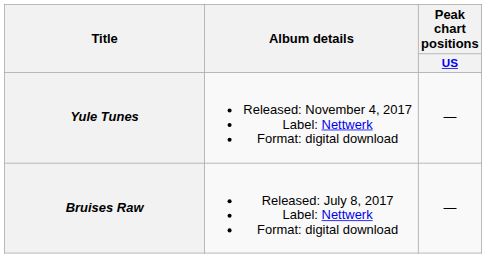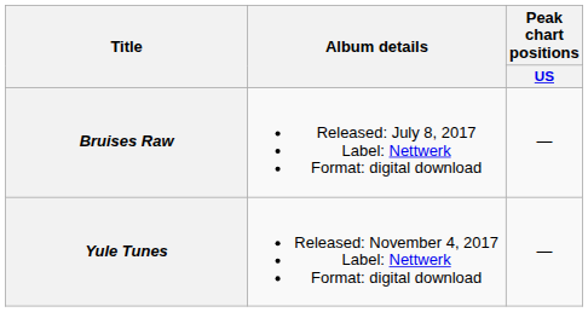rows swapped: Bruises Raw <-> Yule Tunes
